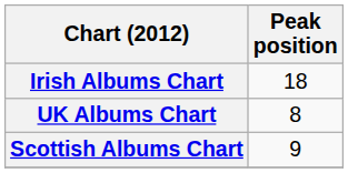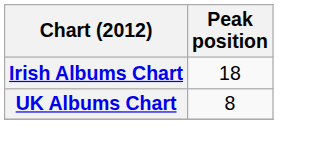- row: Scottish Albums Chart | 9
